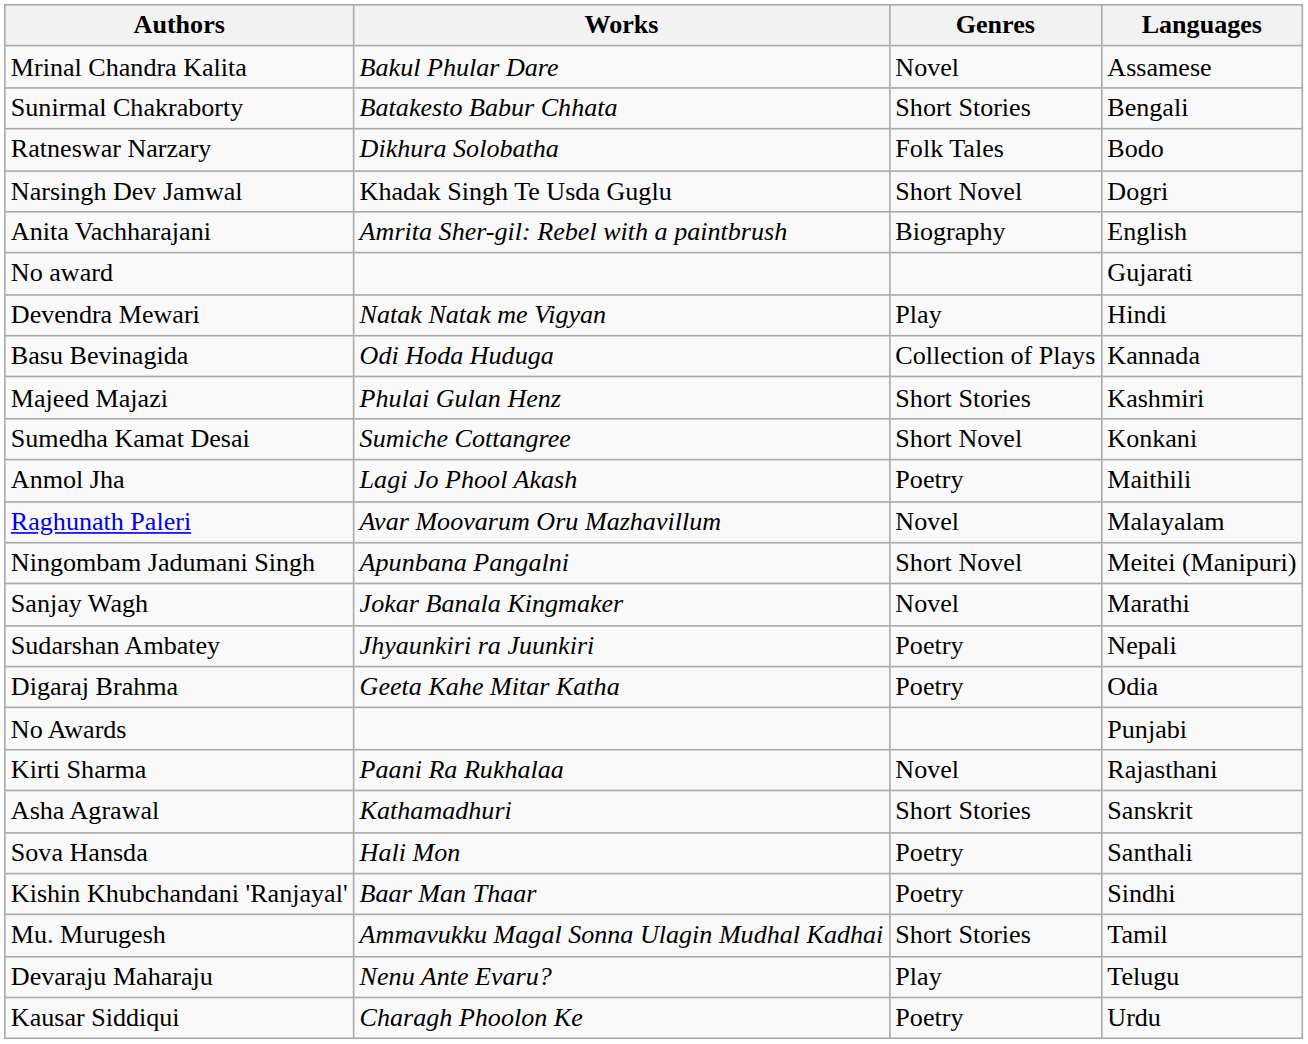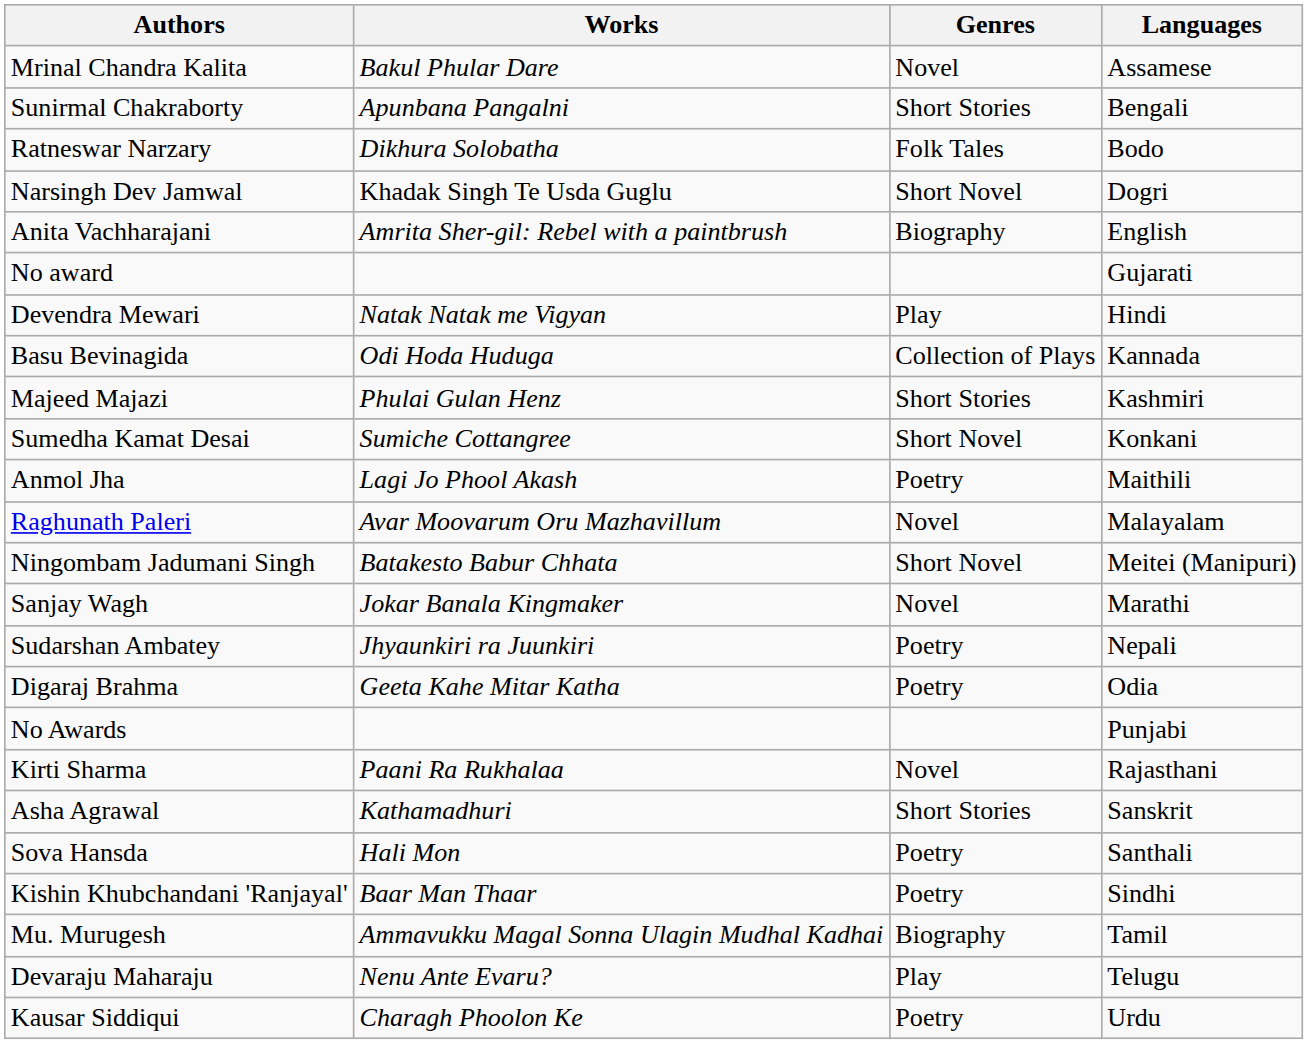Sunirmal Chakraborty | Works: Batakesto Babur Chhata -> Apunbana Pangalni
Ningombam Jadumani Singh | Works: Apunbana Pangalni -> Batakesto Babur Chhata
Mu. Murugesh | Genres: Short Stories -> Biography
